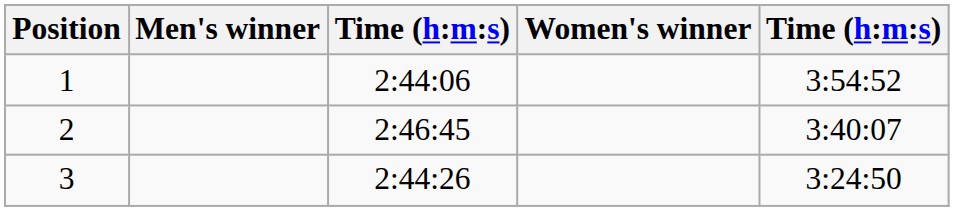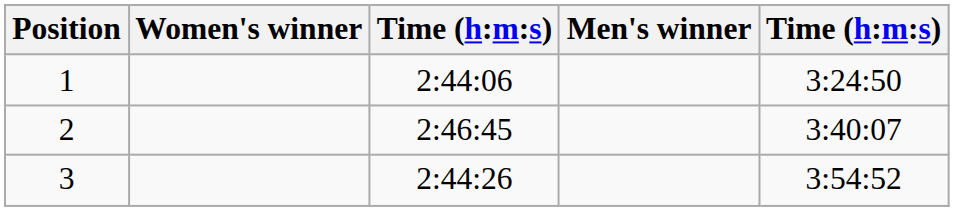columns swapped: Men's winner <-> Women's winner
1 | column 5: 3:54:52 -> 3:24:50
3 | column 5: 3:24:50 -> 3:54:52
